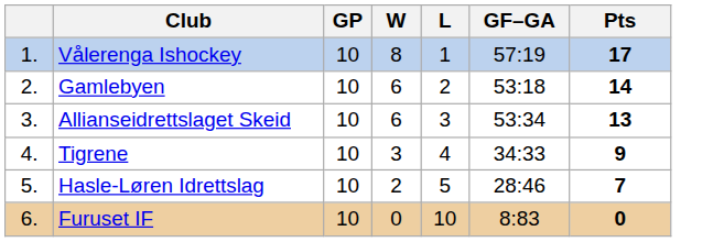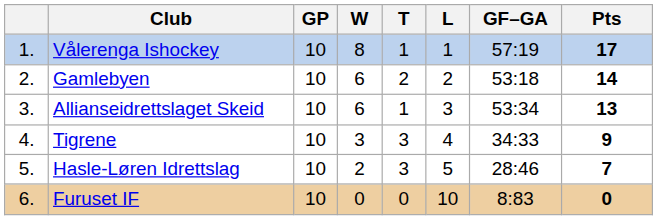+ column: T | 1 | 2 | 1 | 3 | 3 | 0
